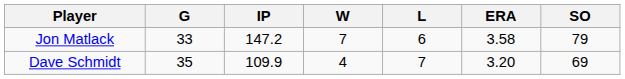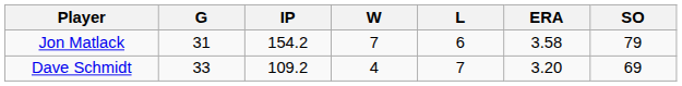Jon Matlack | G: 33 -> 31
Jon Matlack | IP: 147.2 -> 154.2
Dave Schmidt | G: 35 -> 33
Dave Schmidt | IP: 109.9 -> 109.2
